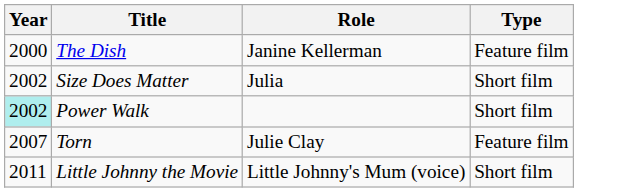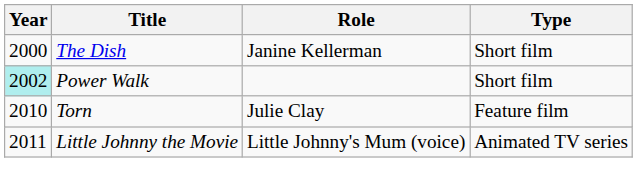The Dish | Type: Feature film -> Short film
- row: 2002 | Size Does Matter | Julia | Short film
Torn | Year: 2007 -> 2010
Little Johnny the Movie | Type: Short film -> Animated TV series
